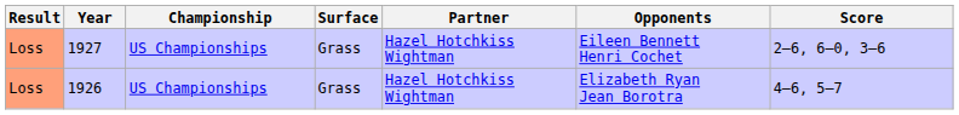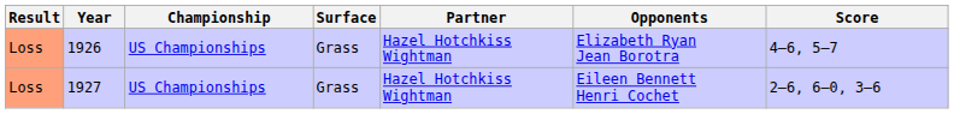rows swapped: 1926 <-> 1927
